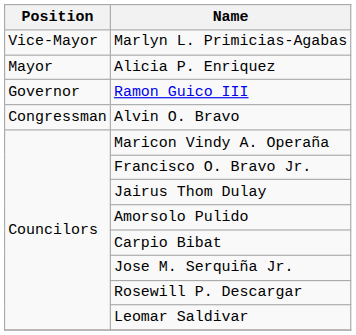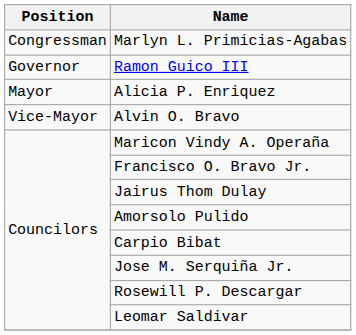Marlyn L. Primicias-Agabas | Position: Vice-Mayor -> Congressman
rows swapped: Ramon Guico III <-> Alicia P. Enriquez
Alvin O. Bravo | Position: Congressman -> Vice-Mayor
